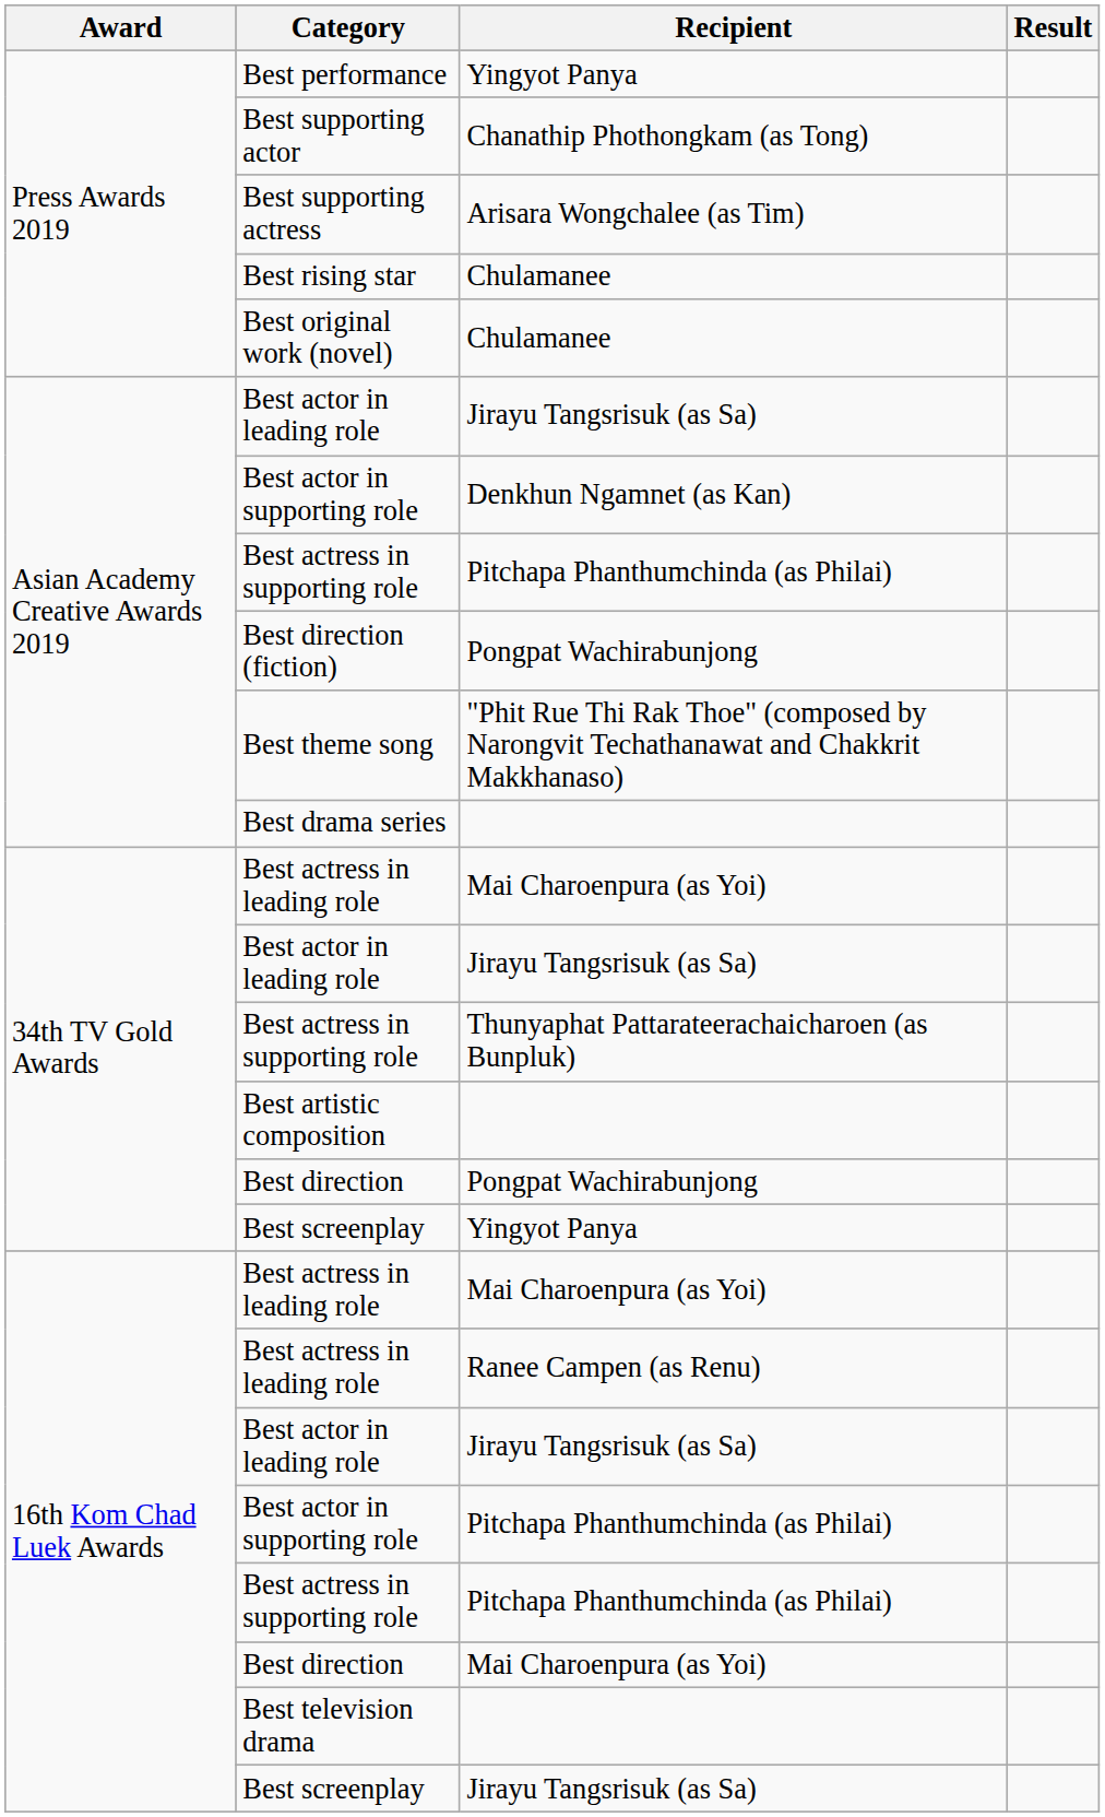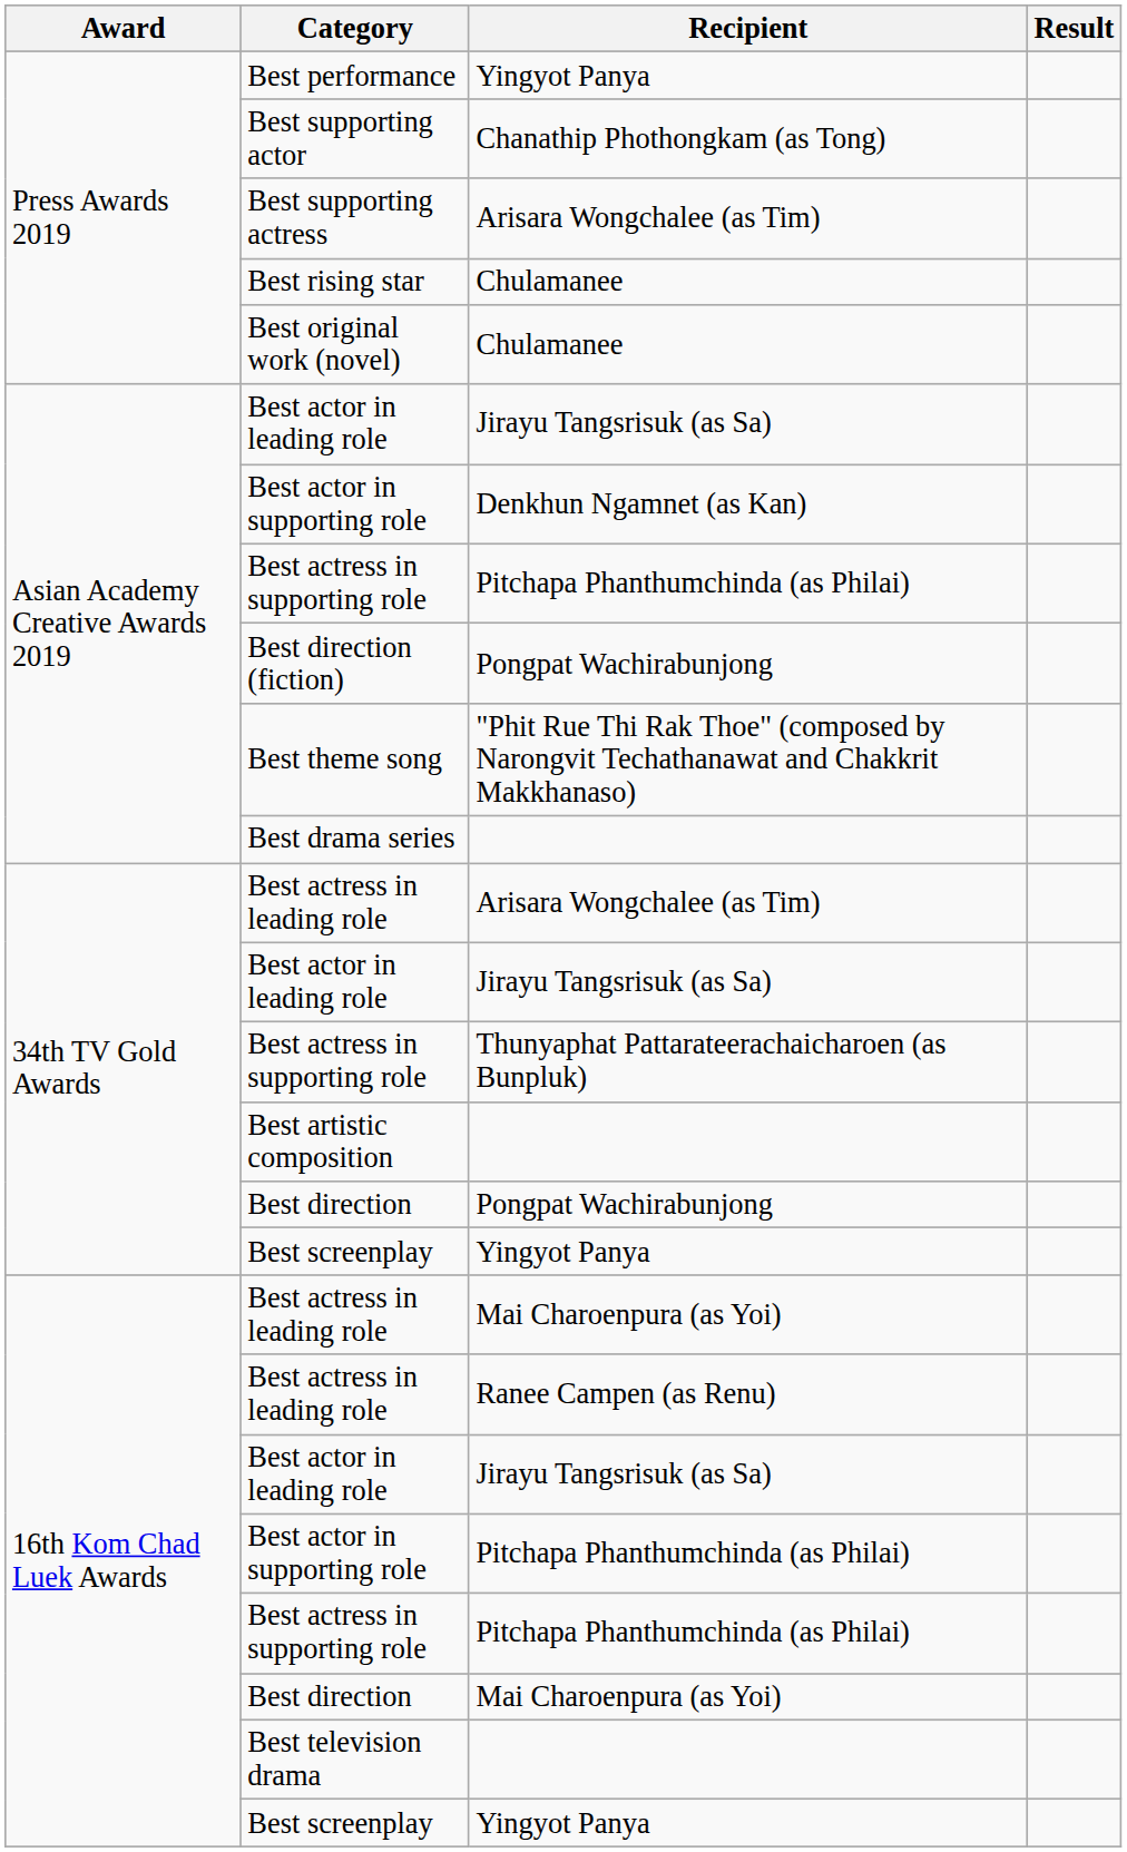34th TV Gold Awards / Best actress in leading role | Recipient: Mai Charoenpura (as Yoi) -> Arisara Wongchalee (as Tim)
16th Kom Chad Luek Awards / Best screenplay | Recipient: Jirayu Tangsrisuk (as Sa) -> Yingyot Panya
